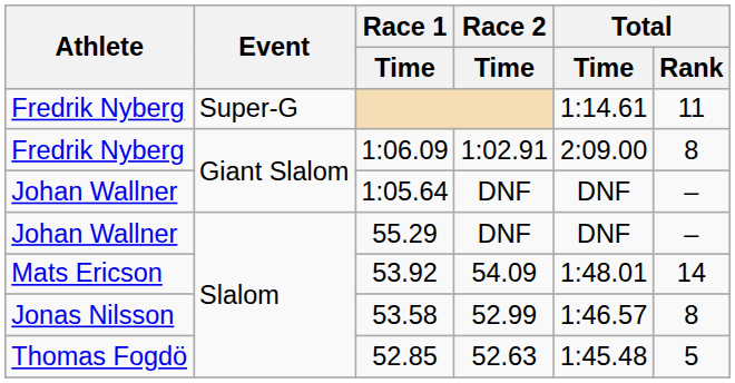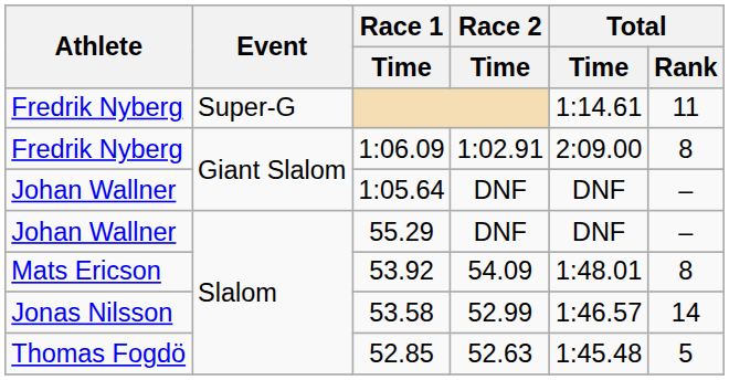53.92 | Total / Rank: 14 -> 8
53.58 | Total / Rank: 8 -> 14
